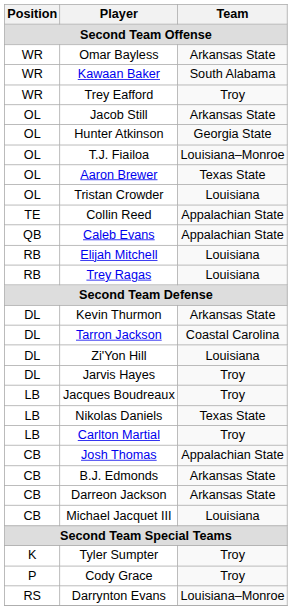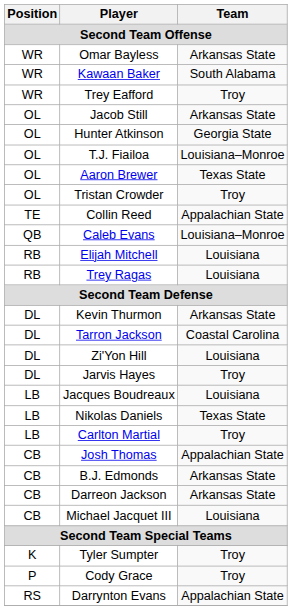Tristan Crowder | Team: Louisiana -> Troy
Caleb Evans | Team: Appalachian State -> Louisiana–Monroe
Jacques Boudreaux | Team: Troy -> Louisiana
Darrynton Evans | Team: Louisiana–Monroe -> Appalachian State
